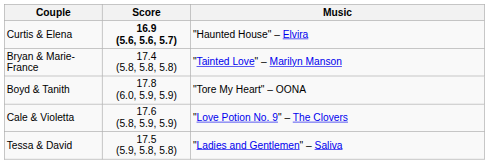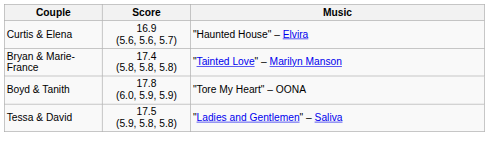Curtis & Elena | Score: bold -> normal
- row: Cale & Violetta | 17.6 (5.8, 5.9, 5.9) | "Love Potion No. 9" – The Clovers
